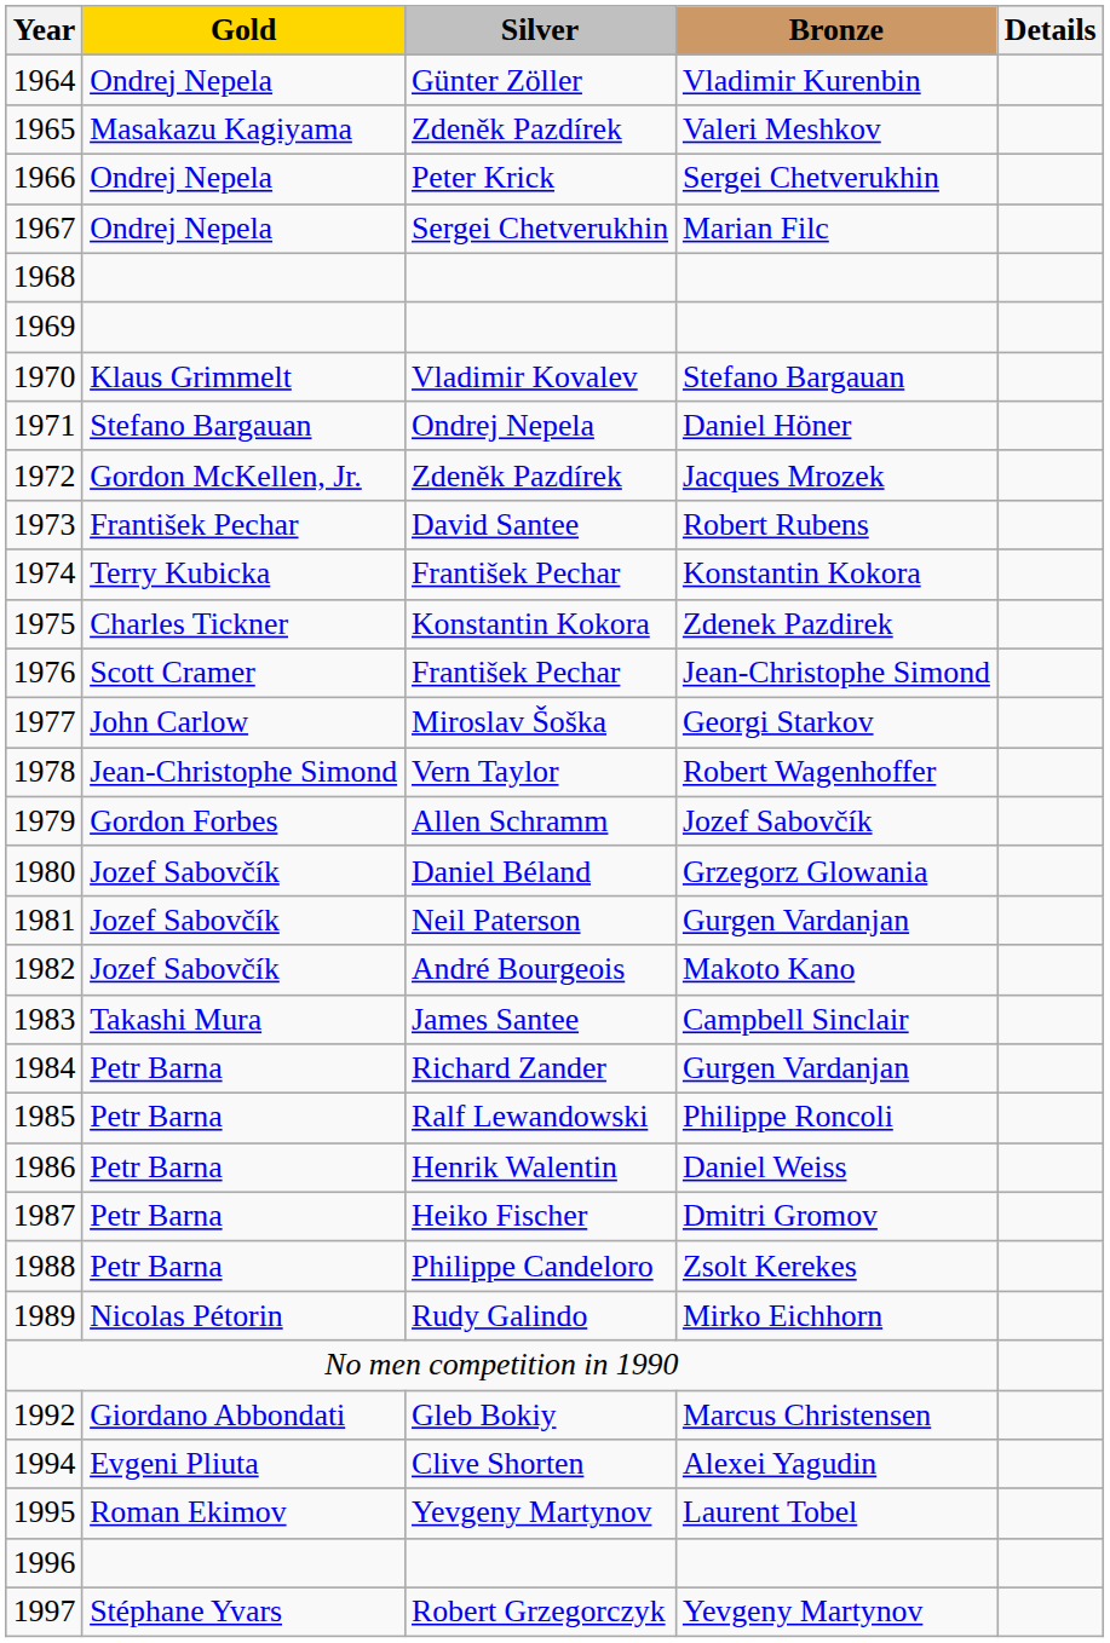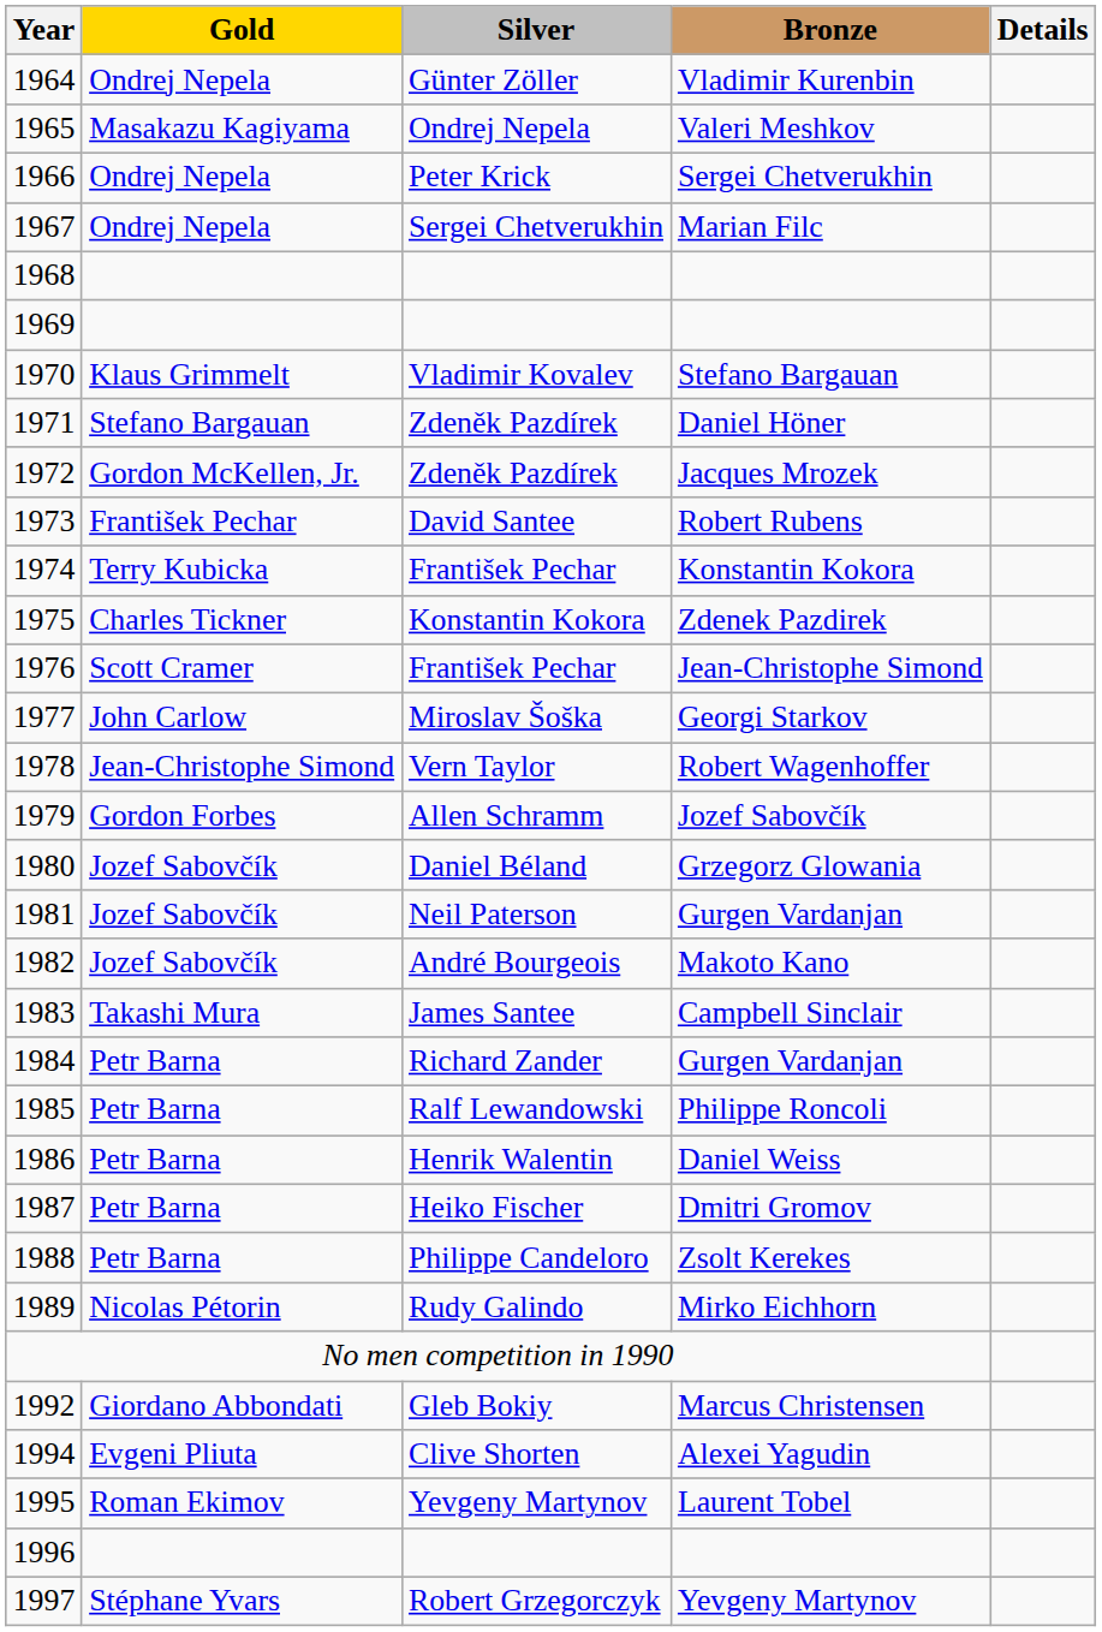Valeri Meshkov | Silver: Zdeněk Pazdírek -> Ondrej Nepela
Daniel Höner | Silver: Ondrej Nepela -> Zdeněk Pazdírek
